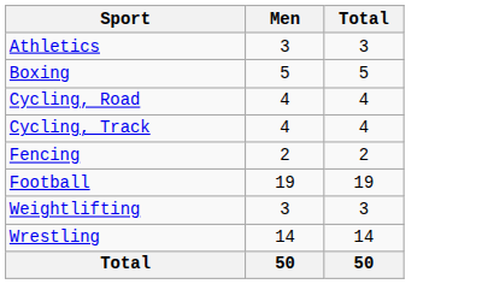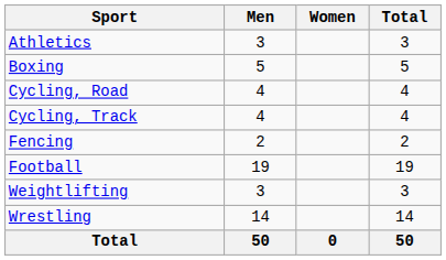+ column: Women | 0
